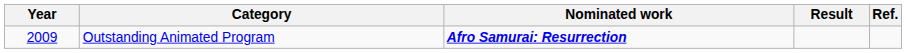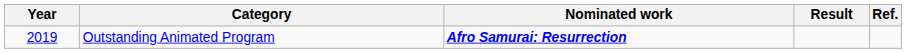Outstanding Animated Program | Year: 2009 -> 2019
